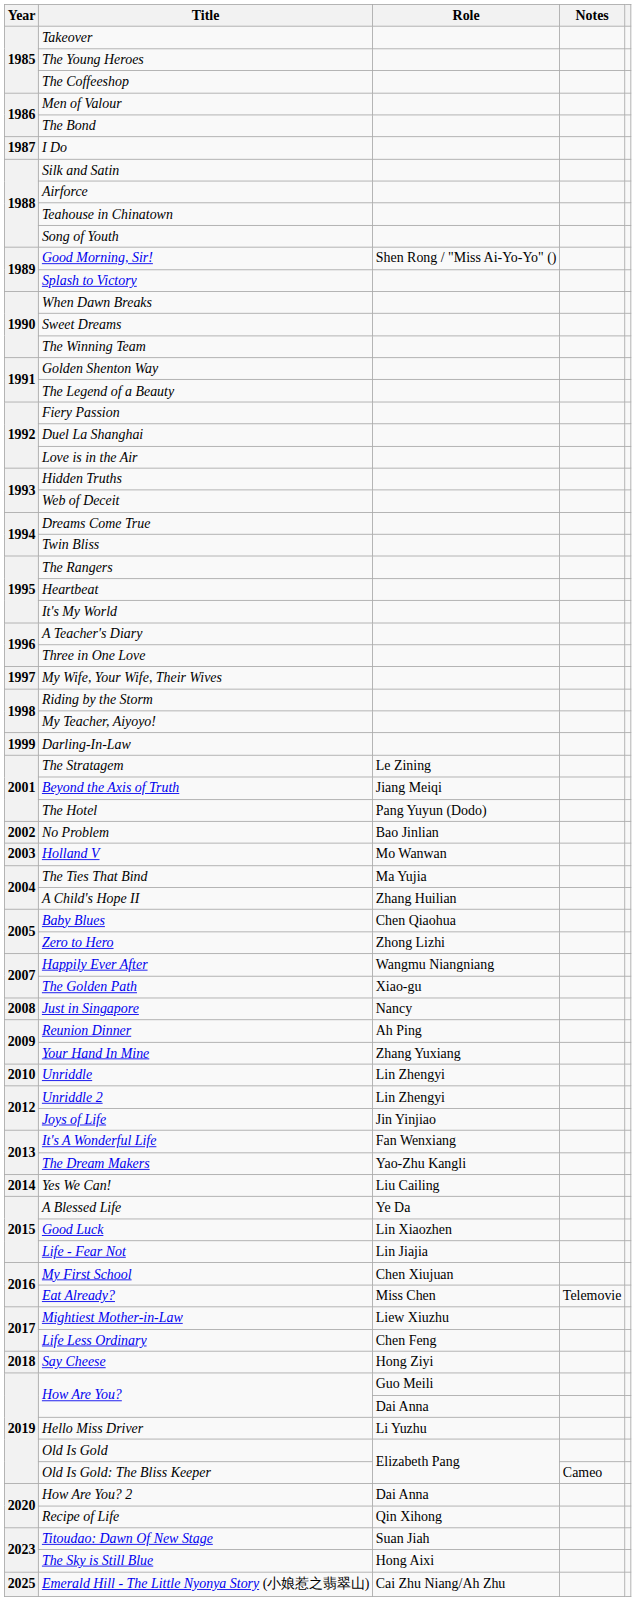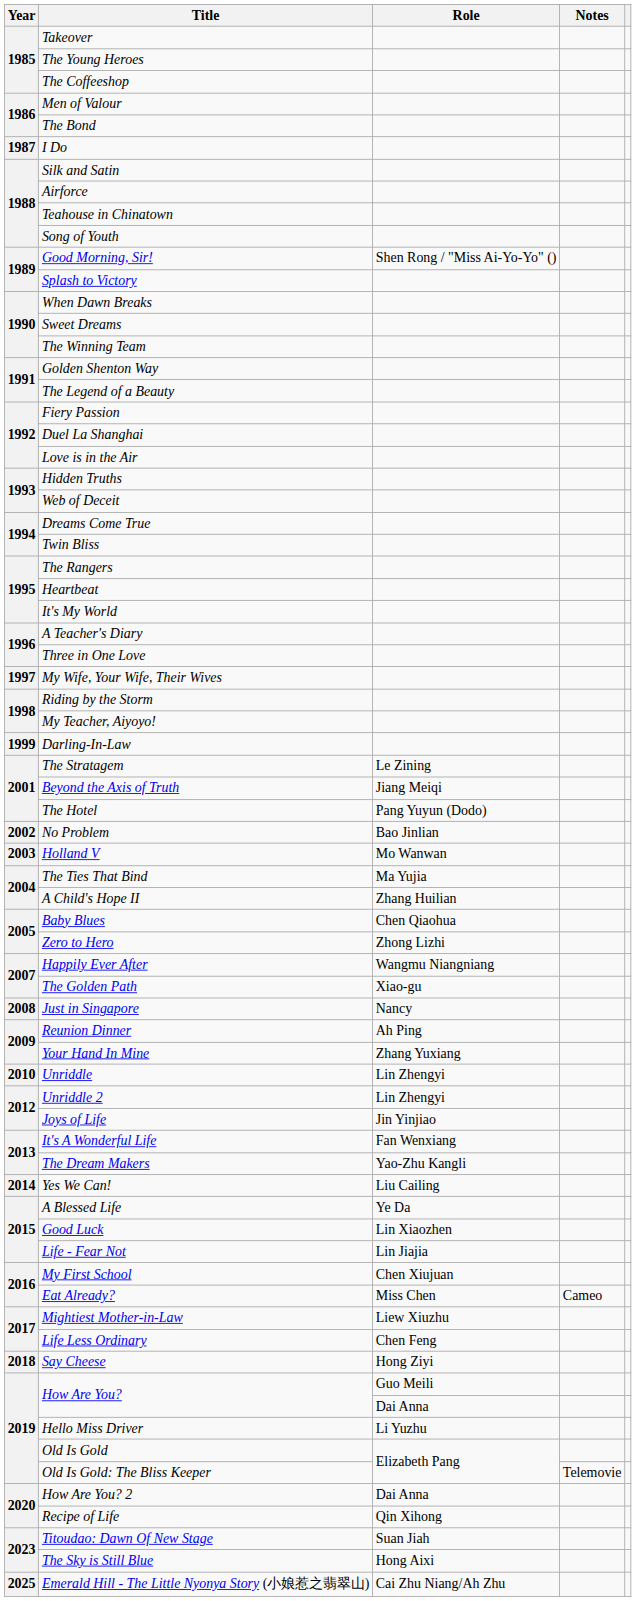Eat Already? | Notes: Telemovie -> Cameo
Old Is Gold: The Bliss Keeper | Notes: Cameo -> Telemovie
